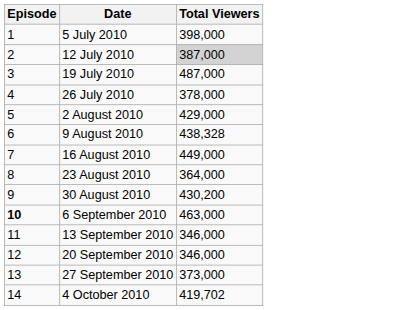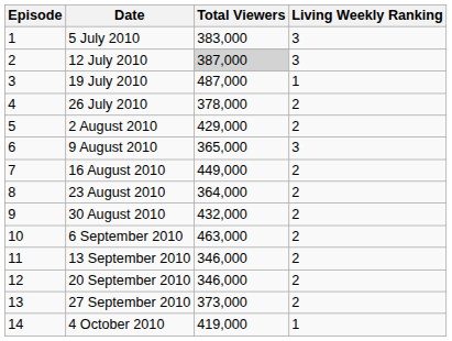+ column: Living Weekly Ranking | 3 | 3 | 1 | 2 | 2 | 3 | 2 | 2 | 2 | 2 | 2 | 2 | 2 | 1
5 July 2010 | Total Viewers: 398,000 -> 383,000
9 August 2010 | Total Viewers: 438,328 -> 365,000
30 August 2010 | Total Viewers: 430,200 -> 432,000
6 September 2010 | Episode: bold -> normal
4 October 2010 | Total Viewers: 419,702 -> 419,000
